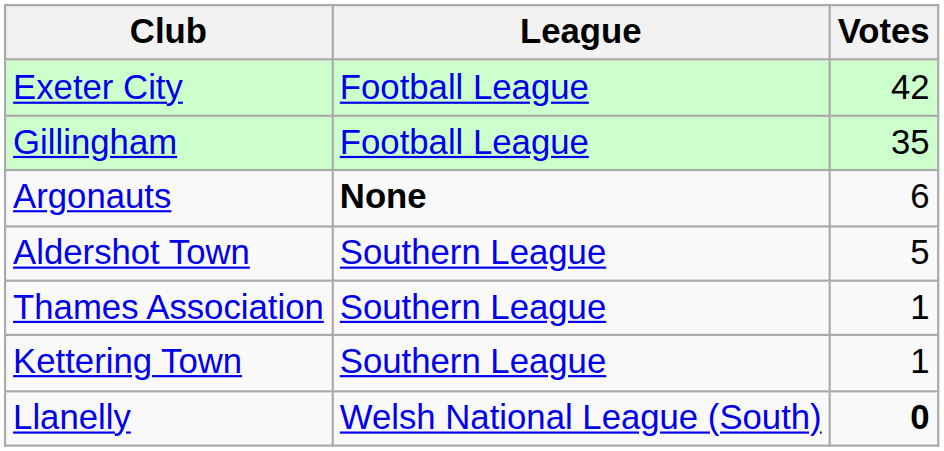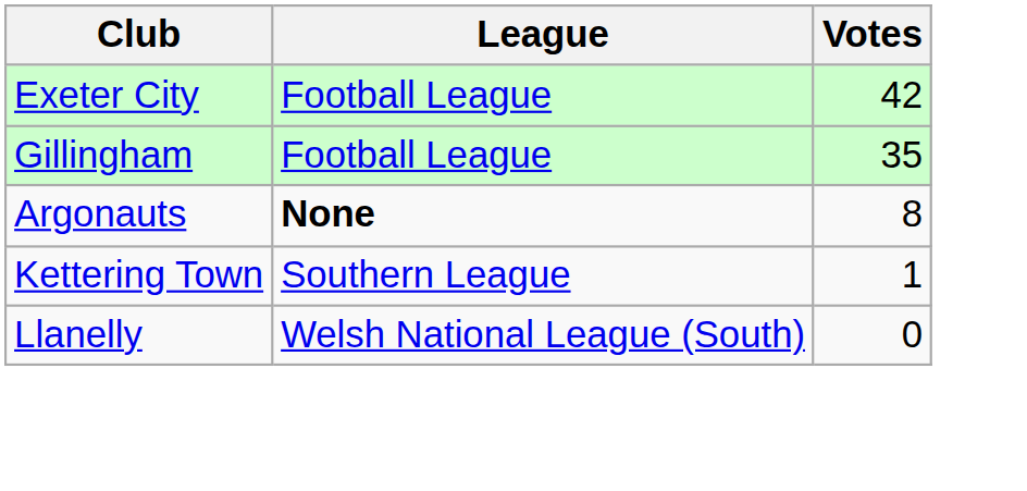Argonauts | Votes: 6 -> 8
- row: Aldershot Town | Southern League | 5
- row: Thames Association | Southern League | 1
Llanelly | Votes: bold -> normal
